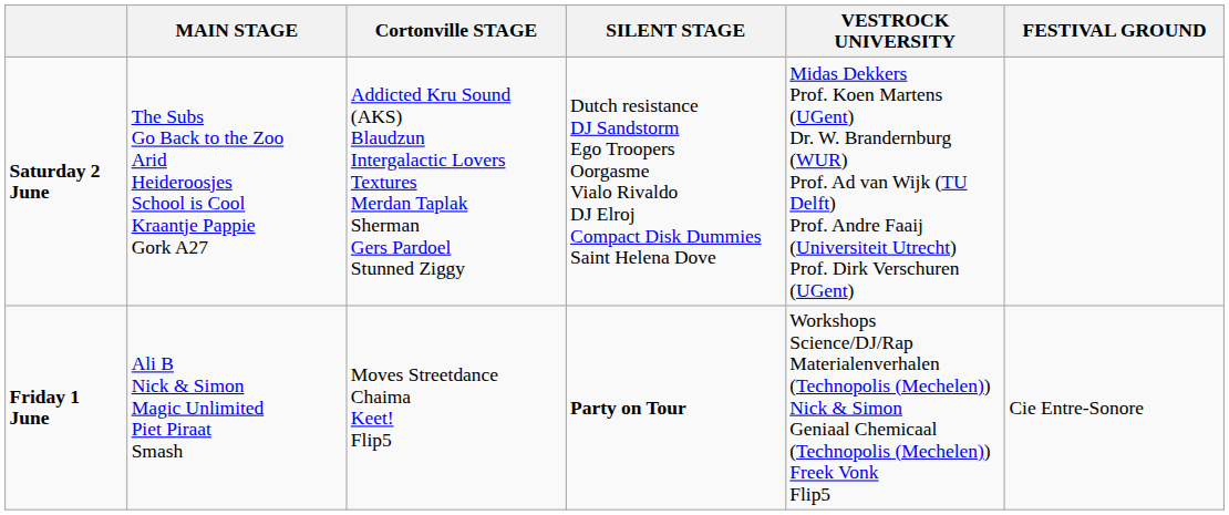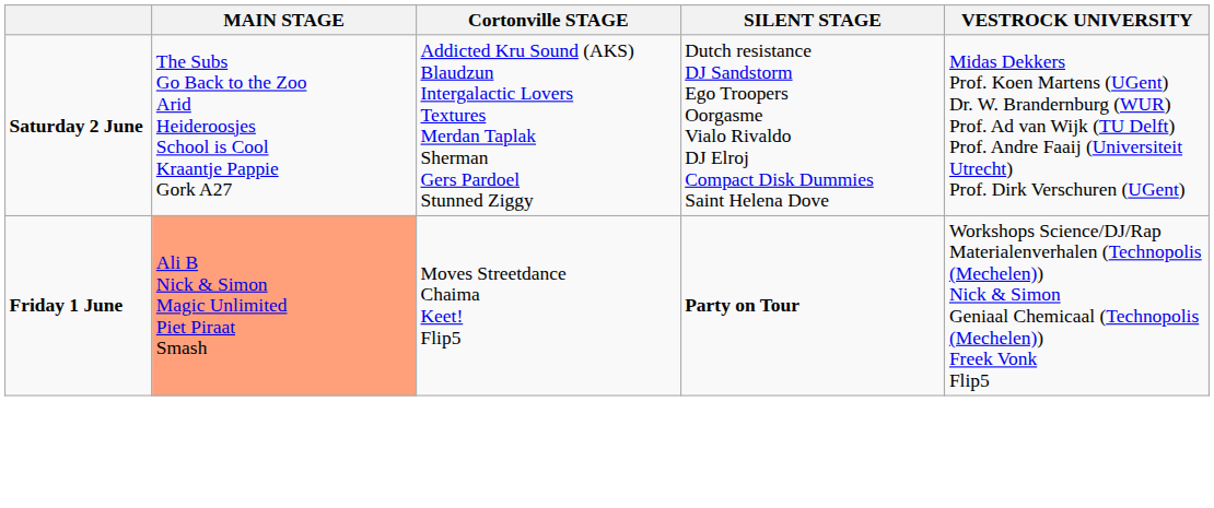- column: FESTIVAL GROUND | Cie Entre-Sonore
Friday 1 June | MAIN STAGE: no background -> lightsalmon background
